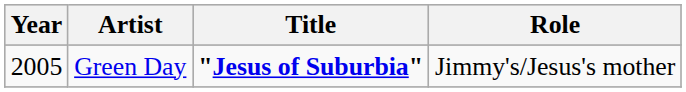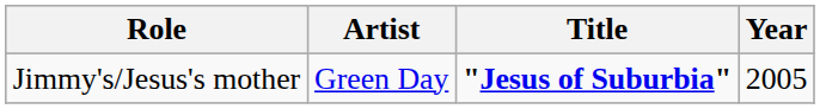columns swapped: Year <-> Role
